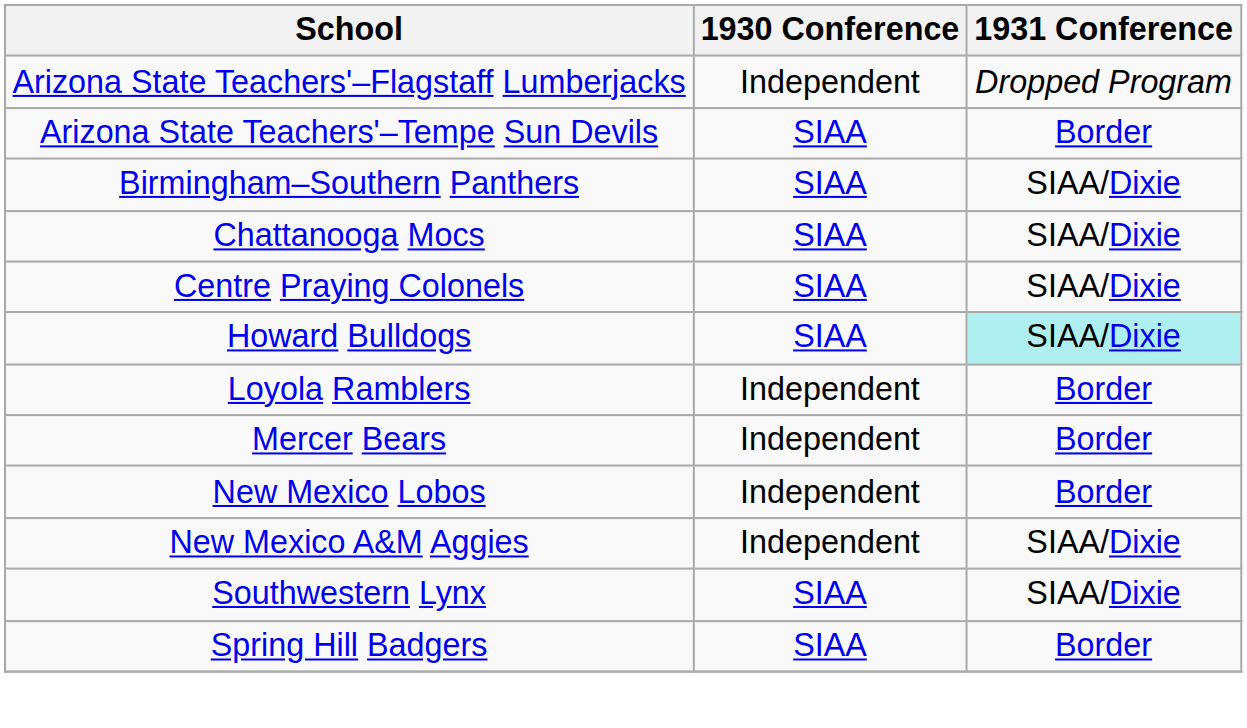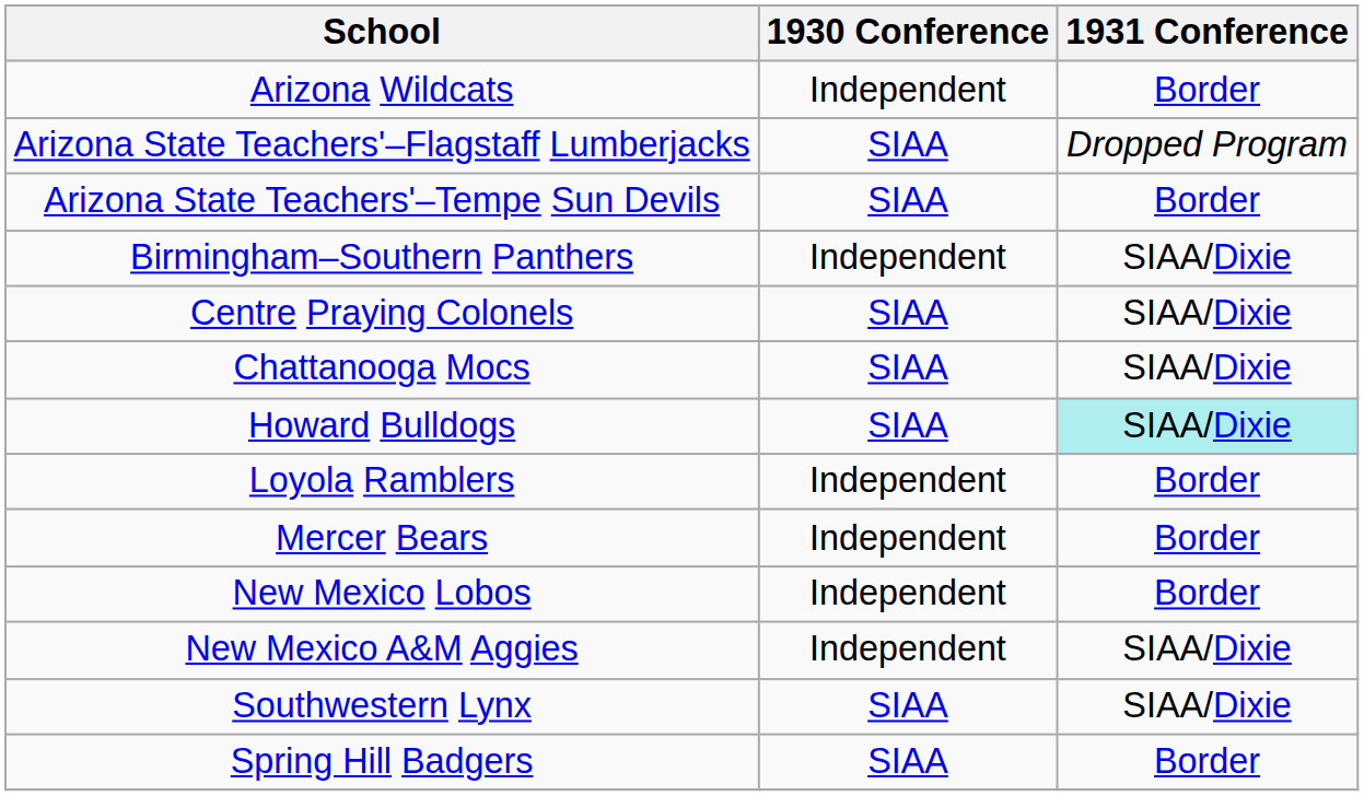+ row: Arizona Wildcats | Independent | Border
Arizona State Teachers'–Flagstaff Lumberjacks | 1930 Conference: Independent -> SIAA
Birmingham–Southern Panthers | 1930 Conference: SIAA -> Independent
rows swapped: Centre Praying Colonels <-> Chattanooga Mocs
